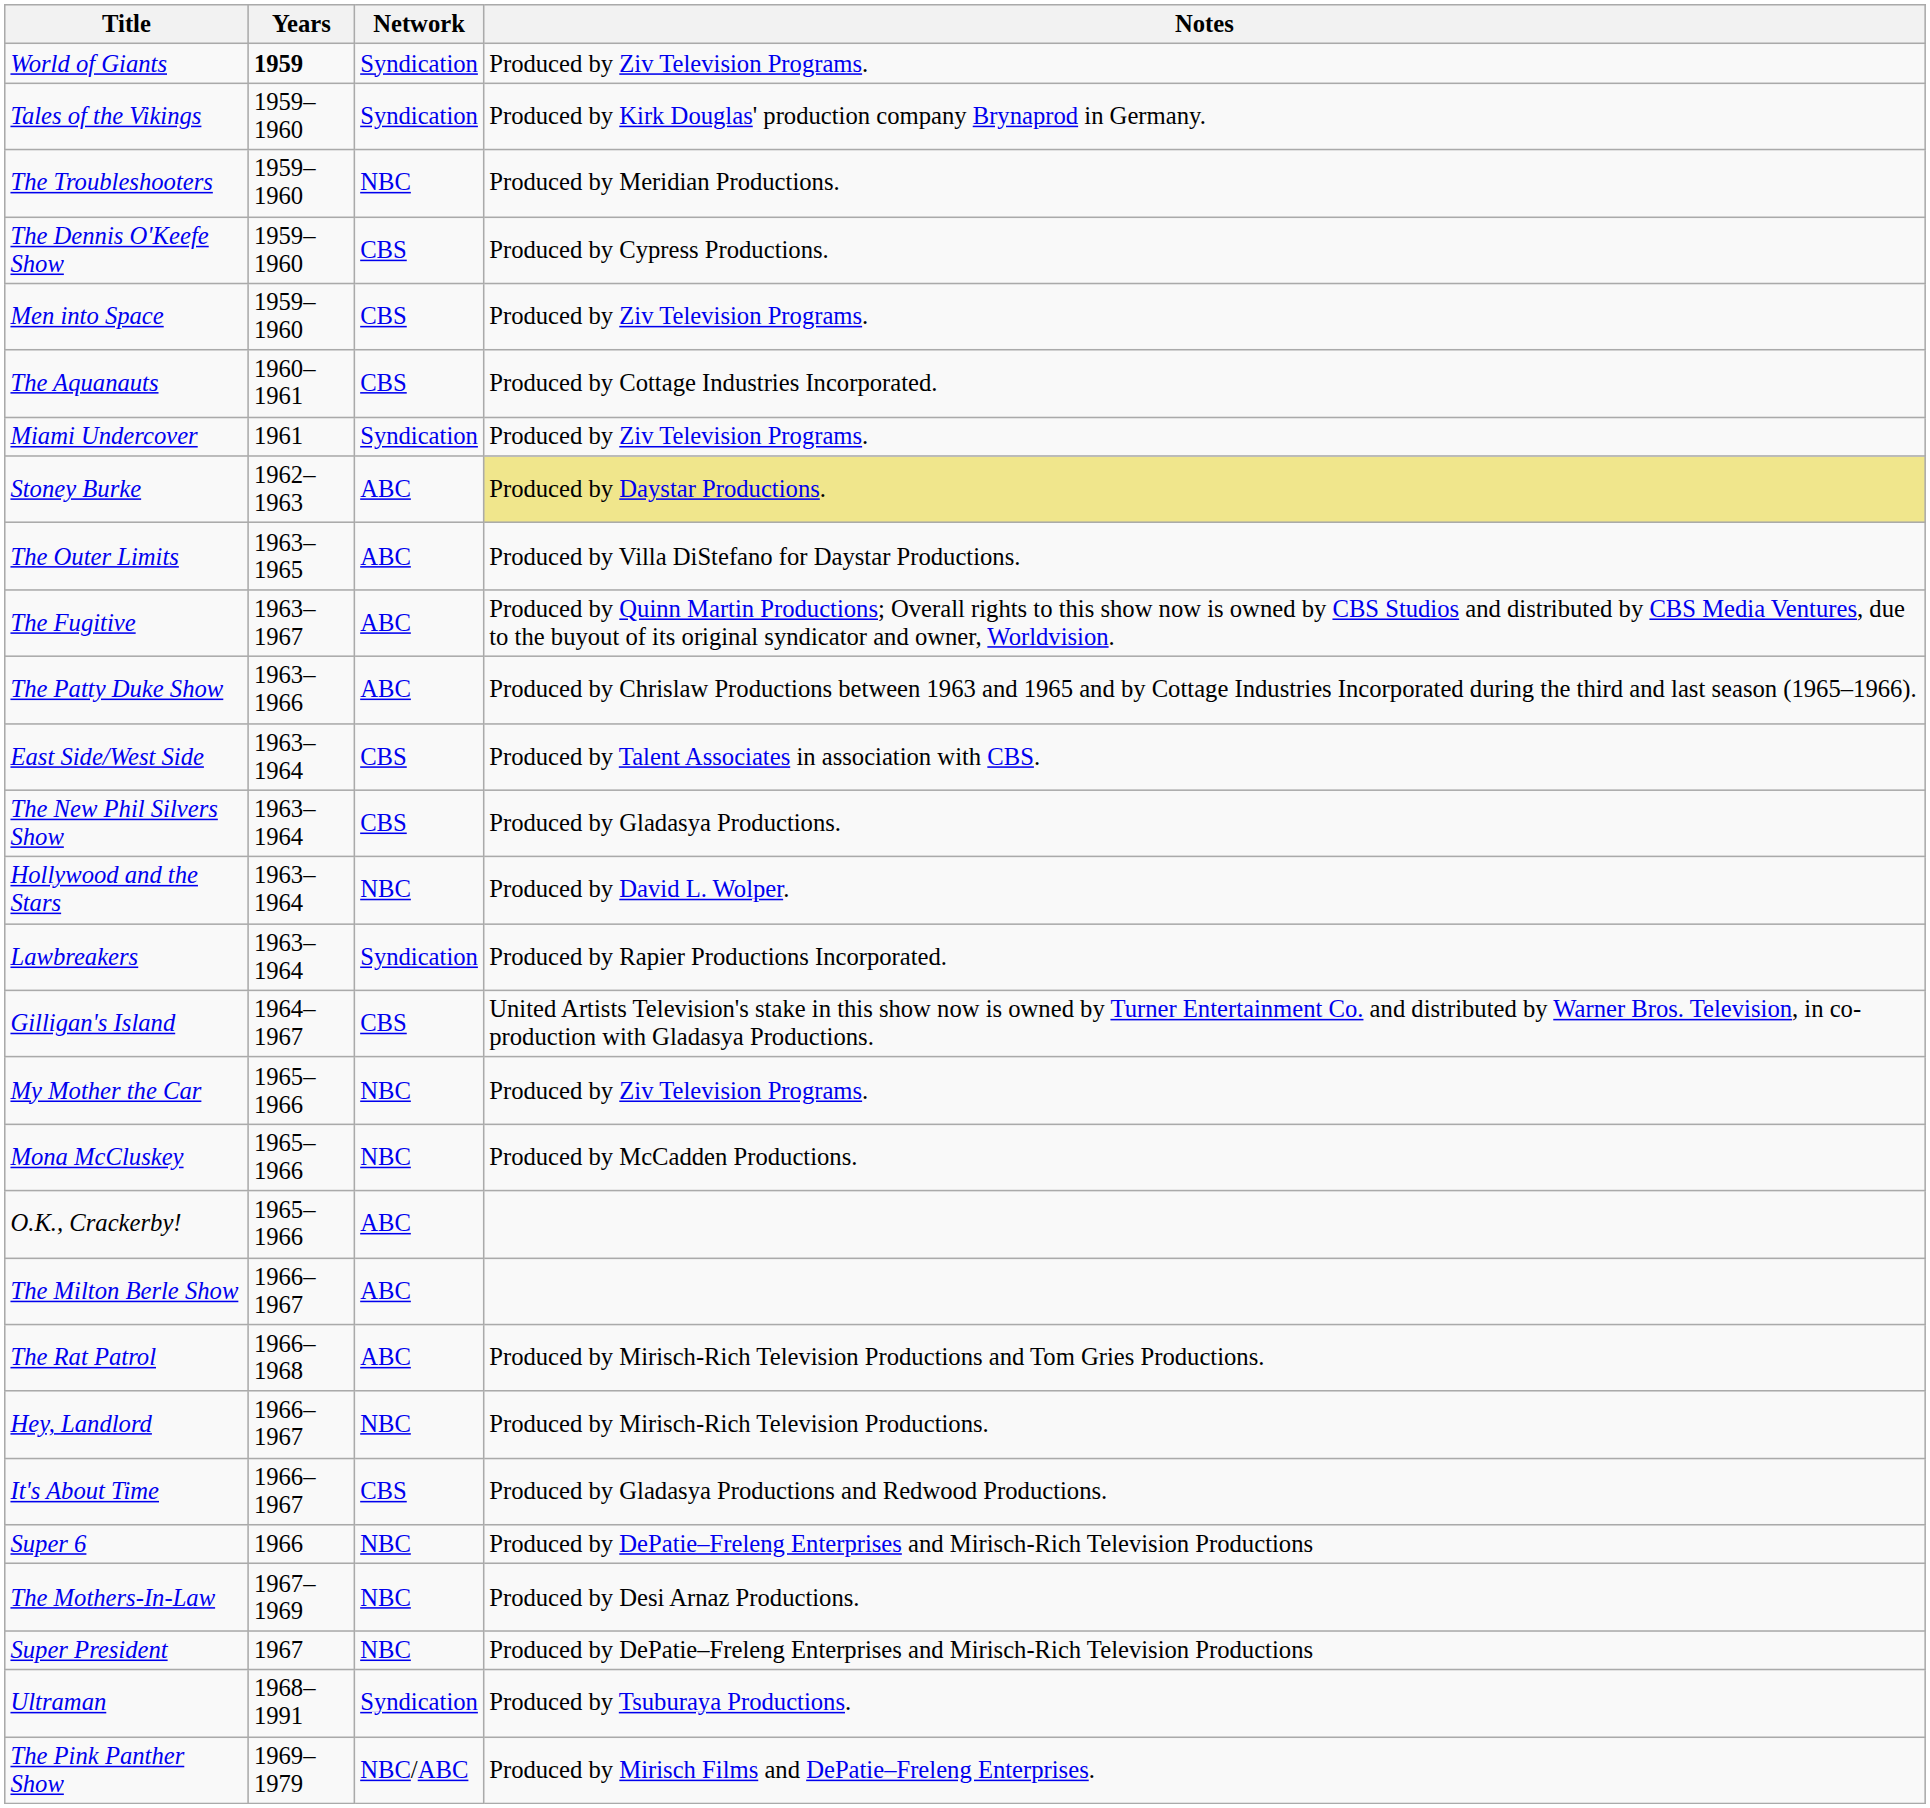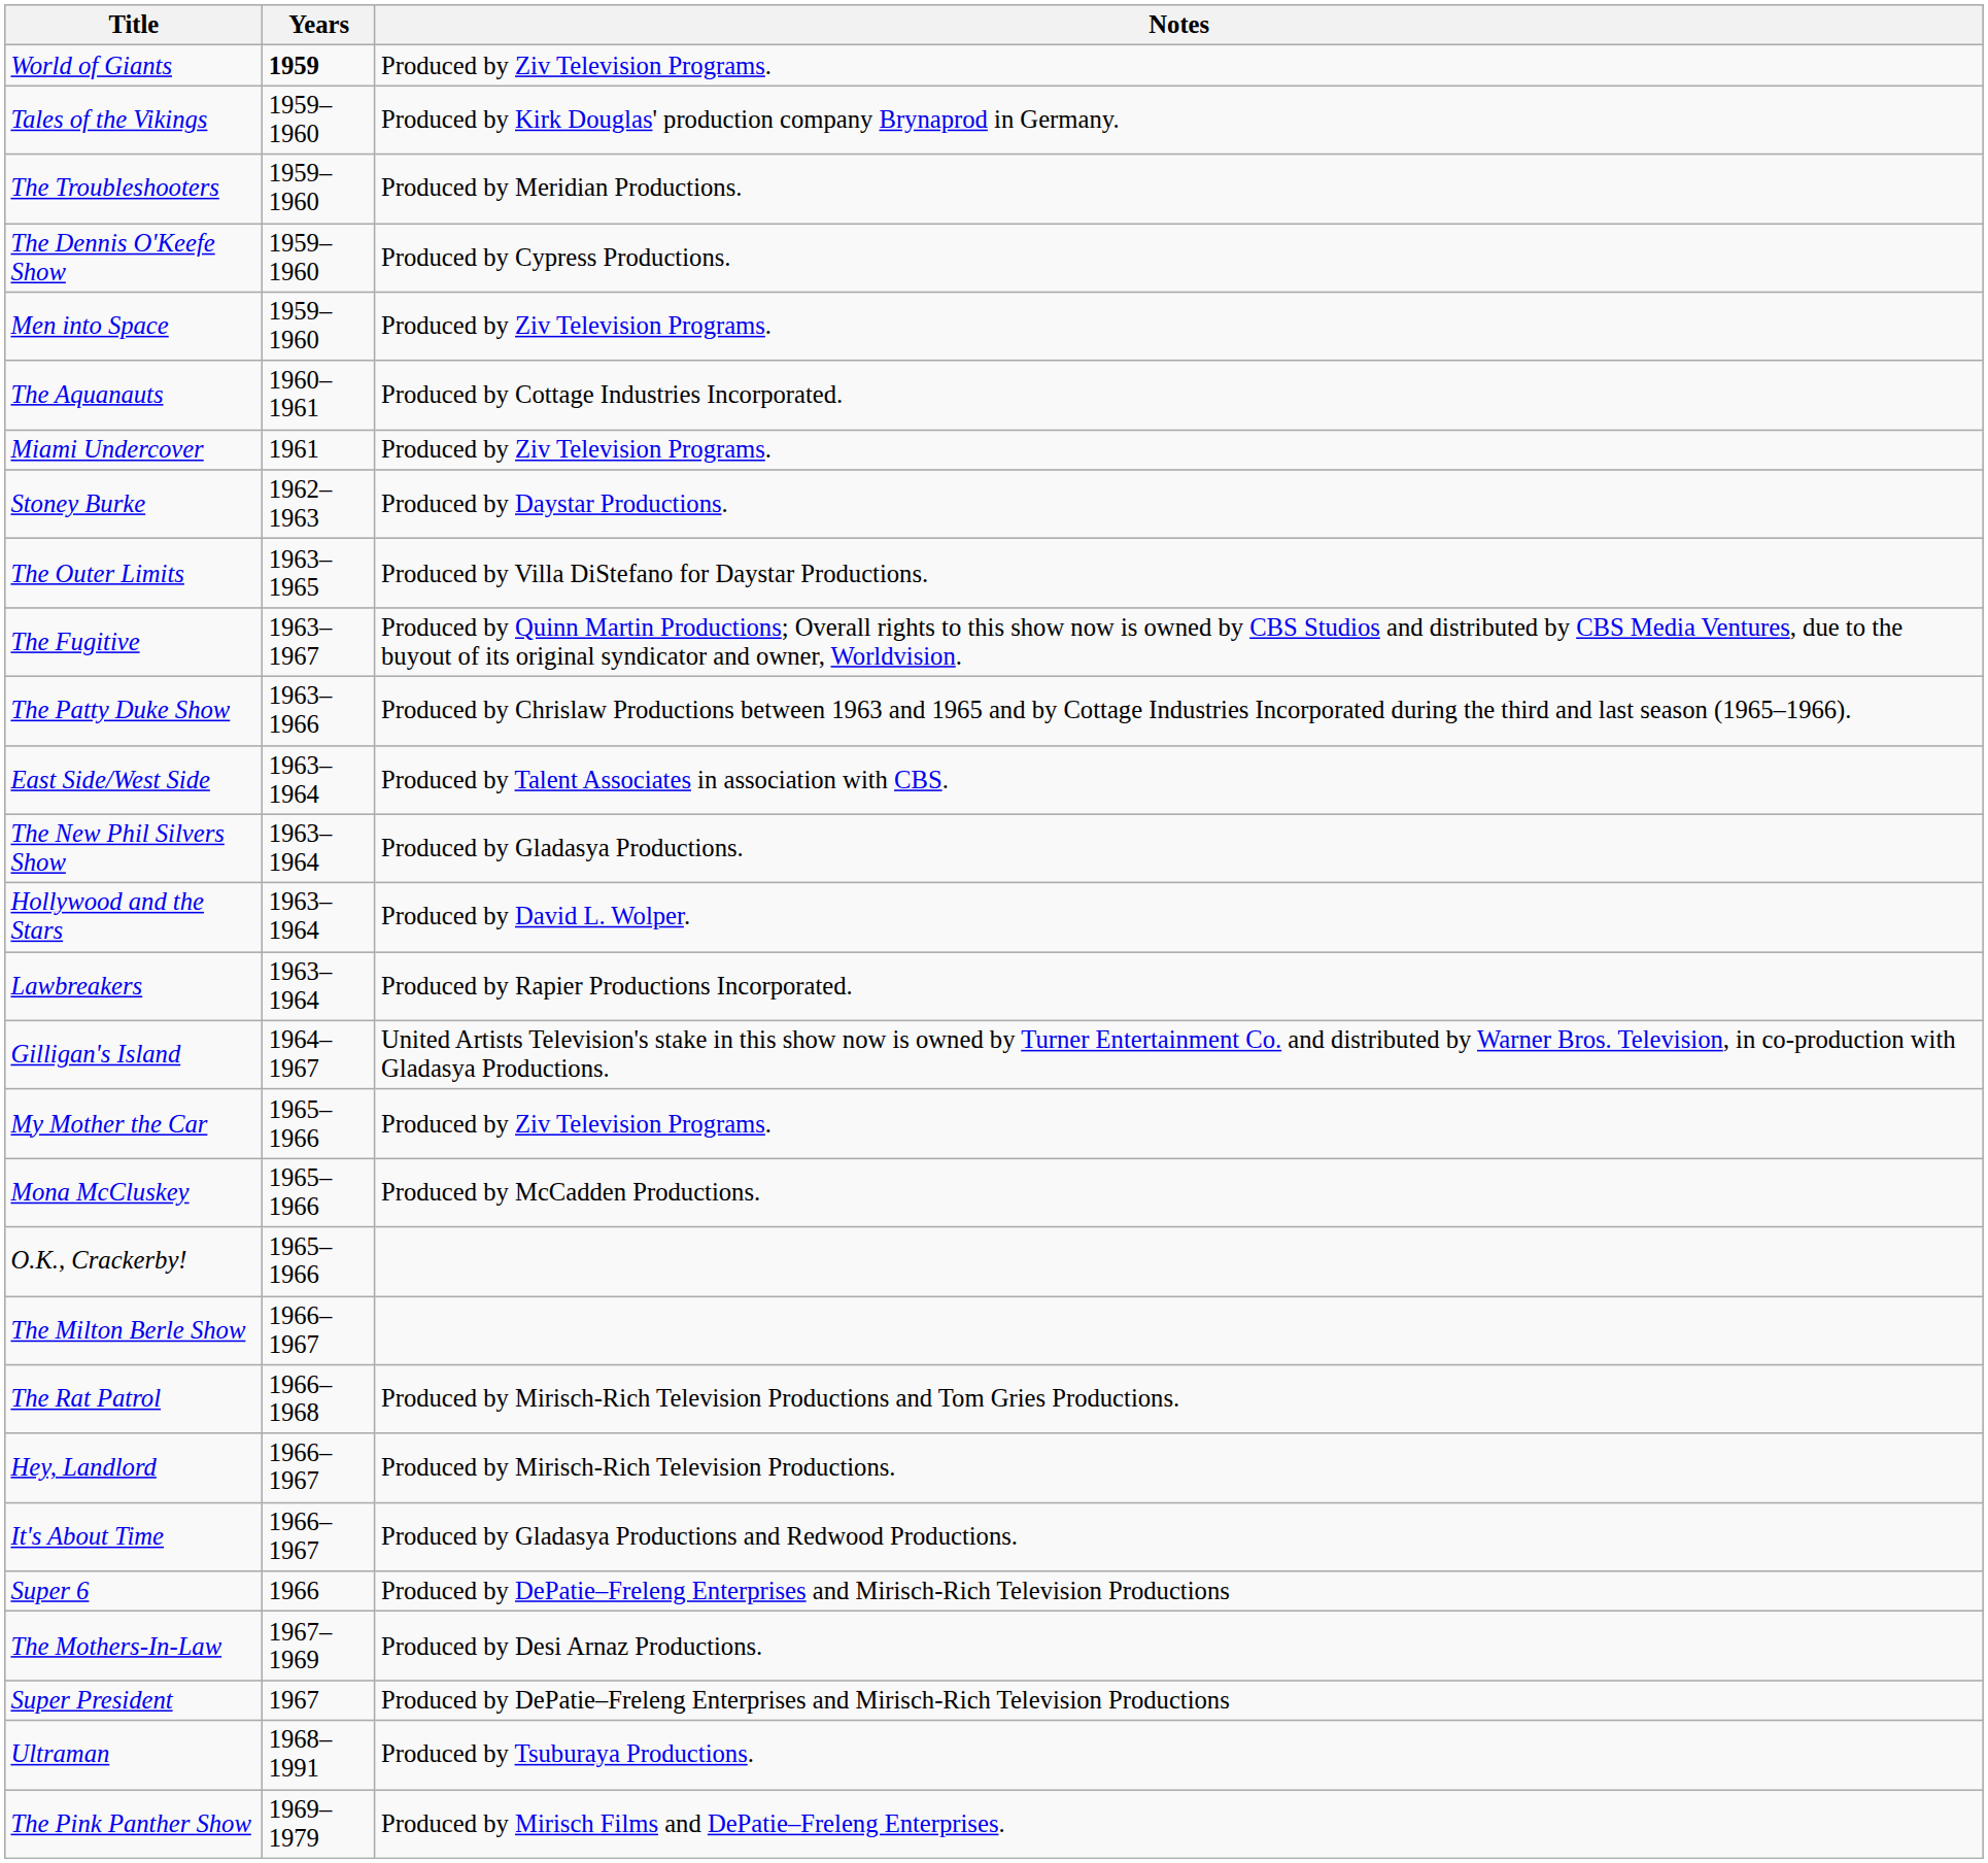- column: Network | Syndication | Syndication | NBC | CBS | CBS | CBS | Syndication | ABC | ABC | ABC | ABC | CBS | CBS | NBC | Syndication | CBS | NBC | NBC | ABC | ABC | ABC | NBC | CBS | NBC | NBC | NBC | Syndication | NBC/ABC
Stoney Burke | Notes: khaki background -> no background
